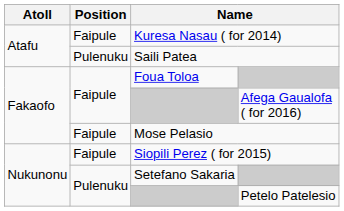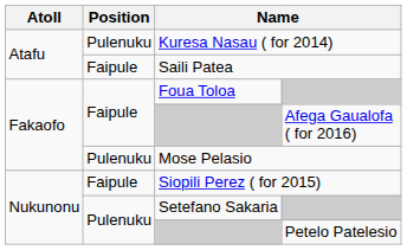Kuresa Nasau ( for 2014) | Position: Faipule -> Pulenuku
Saili Patea | Position: Pulenuku -> Faipule
Mose Pelasio | Position: Faipule -> Pulenuku
